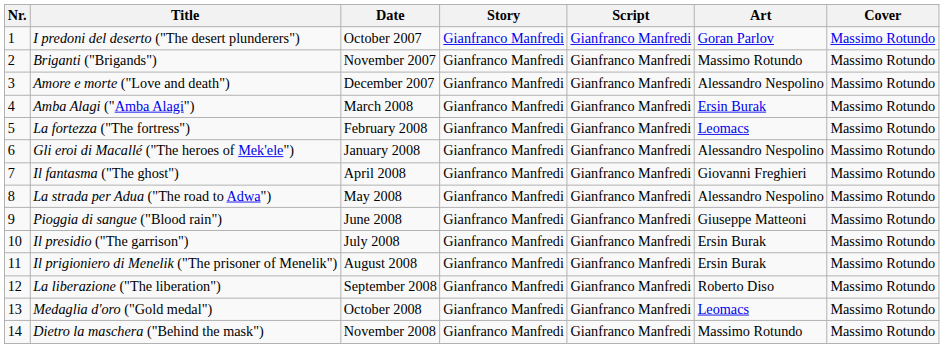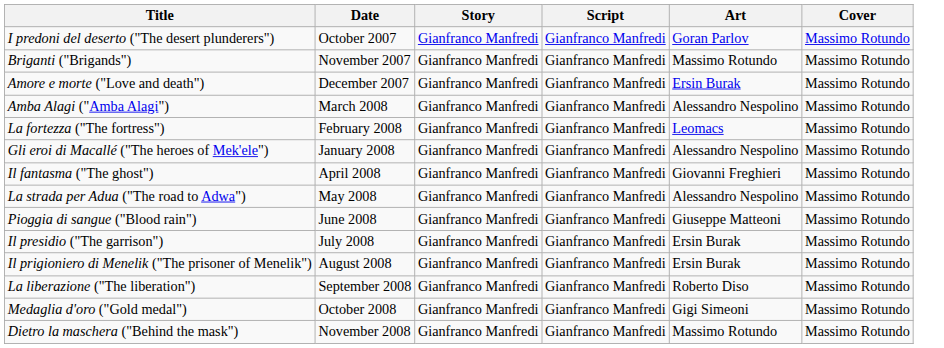- column: Nr. | 1 | 2 | 3 | 4 | 5 | 6 | 7 | 8 | 9 | 10 | 11 | 12 | 13 | 14
Amore e morte ("Love and death") | Art: Alessandro Nespolino -> Ersin Burak
Amba Alagi ("Amba Alagi") | Art: Ersin Burak -> Alessandro Nespolino
Medaglia d'oro ("Gold medal") | Art: Leomacs -> Gigi Simeoni
